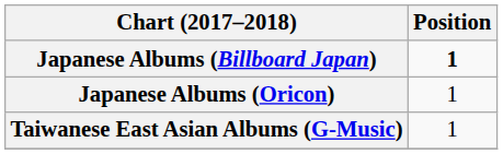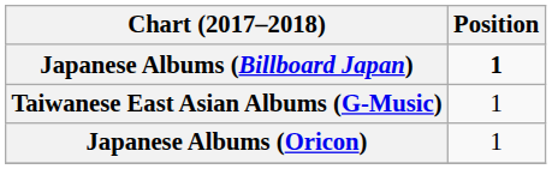rows swapped: Japanese Albums (Oricon) <-> Taiwanese East Asian Albums (G-Music)
